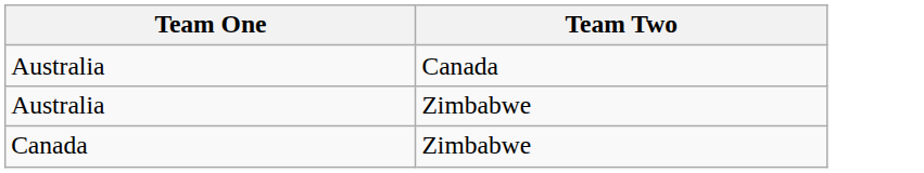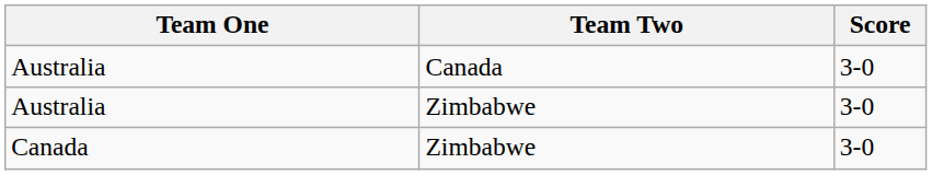+ column: Score | 3-0 | 3-0 | 3-0
